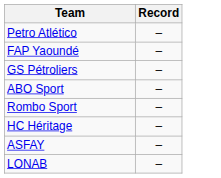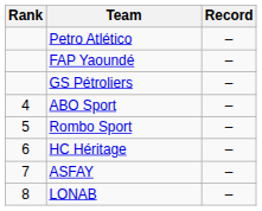+ column: Rank | 4 | 5 | 6 | 7 | 8
